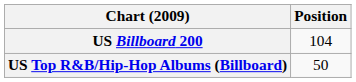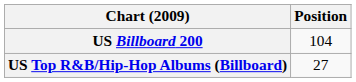US Top R&B/Hip-Hop Albums (Billboard) | Position: 50 -> 27
